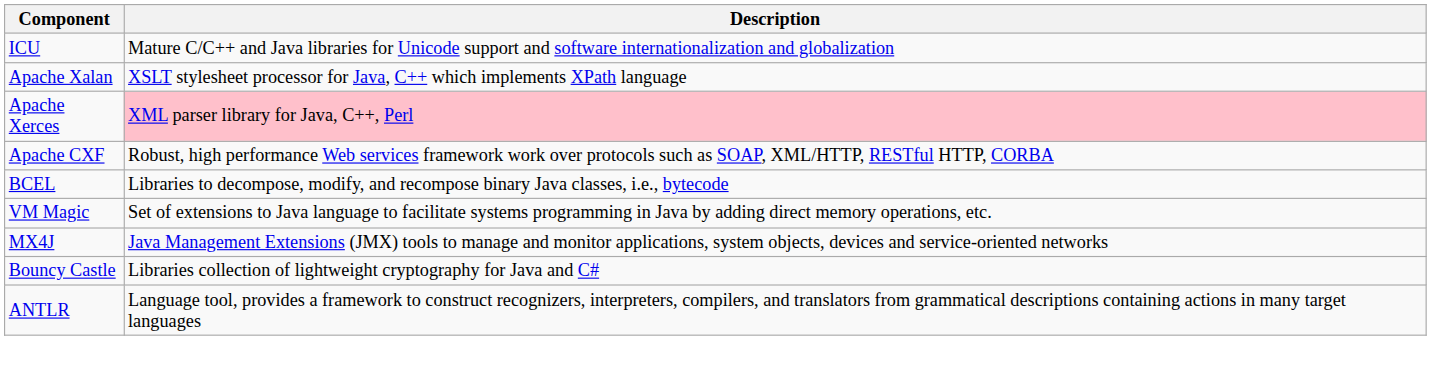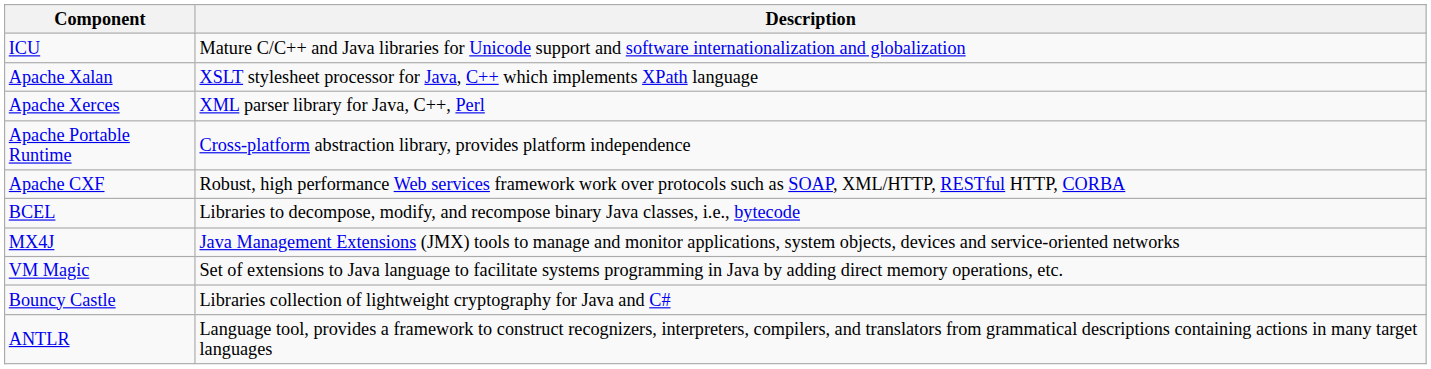Apache Xerces | Description: pink background -> no background
+ row: Apache Portable Runtime | Cross-platform abstraction library, provides platform independence
rows swapped: MX4J <-> VM Magic
